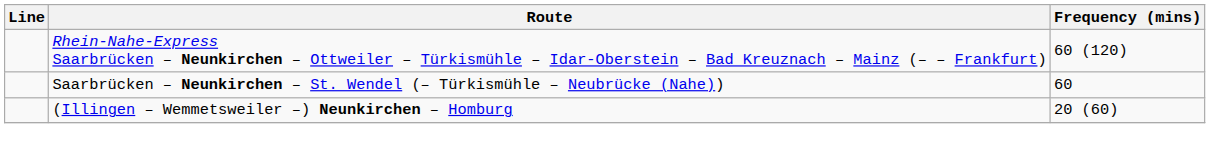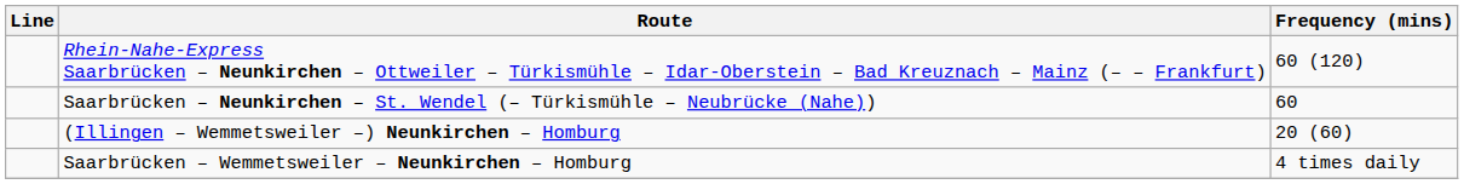+ row: Saarbrücken – Wemmetsweiler – Neunkirchen – Homburg | 4 times daily
